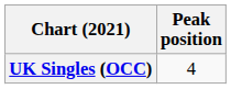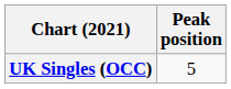UK Singles (OCC) | Peak position: 4 -> 5
